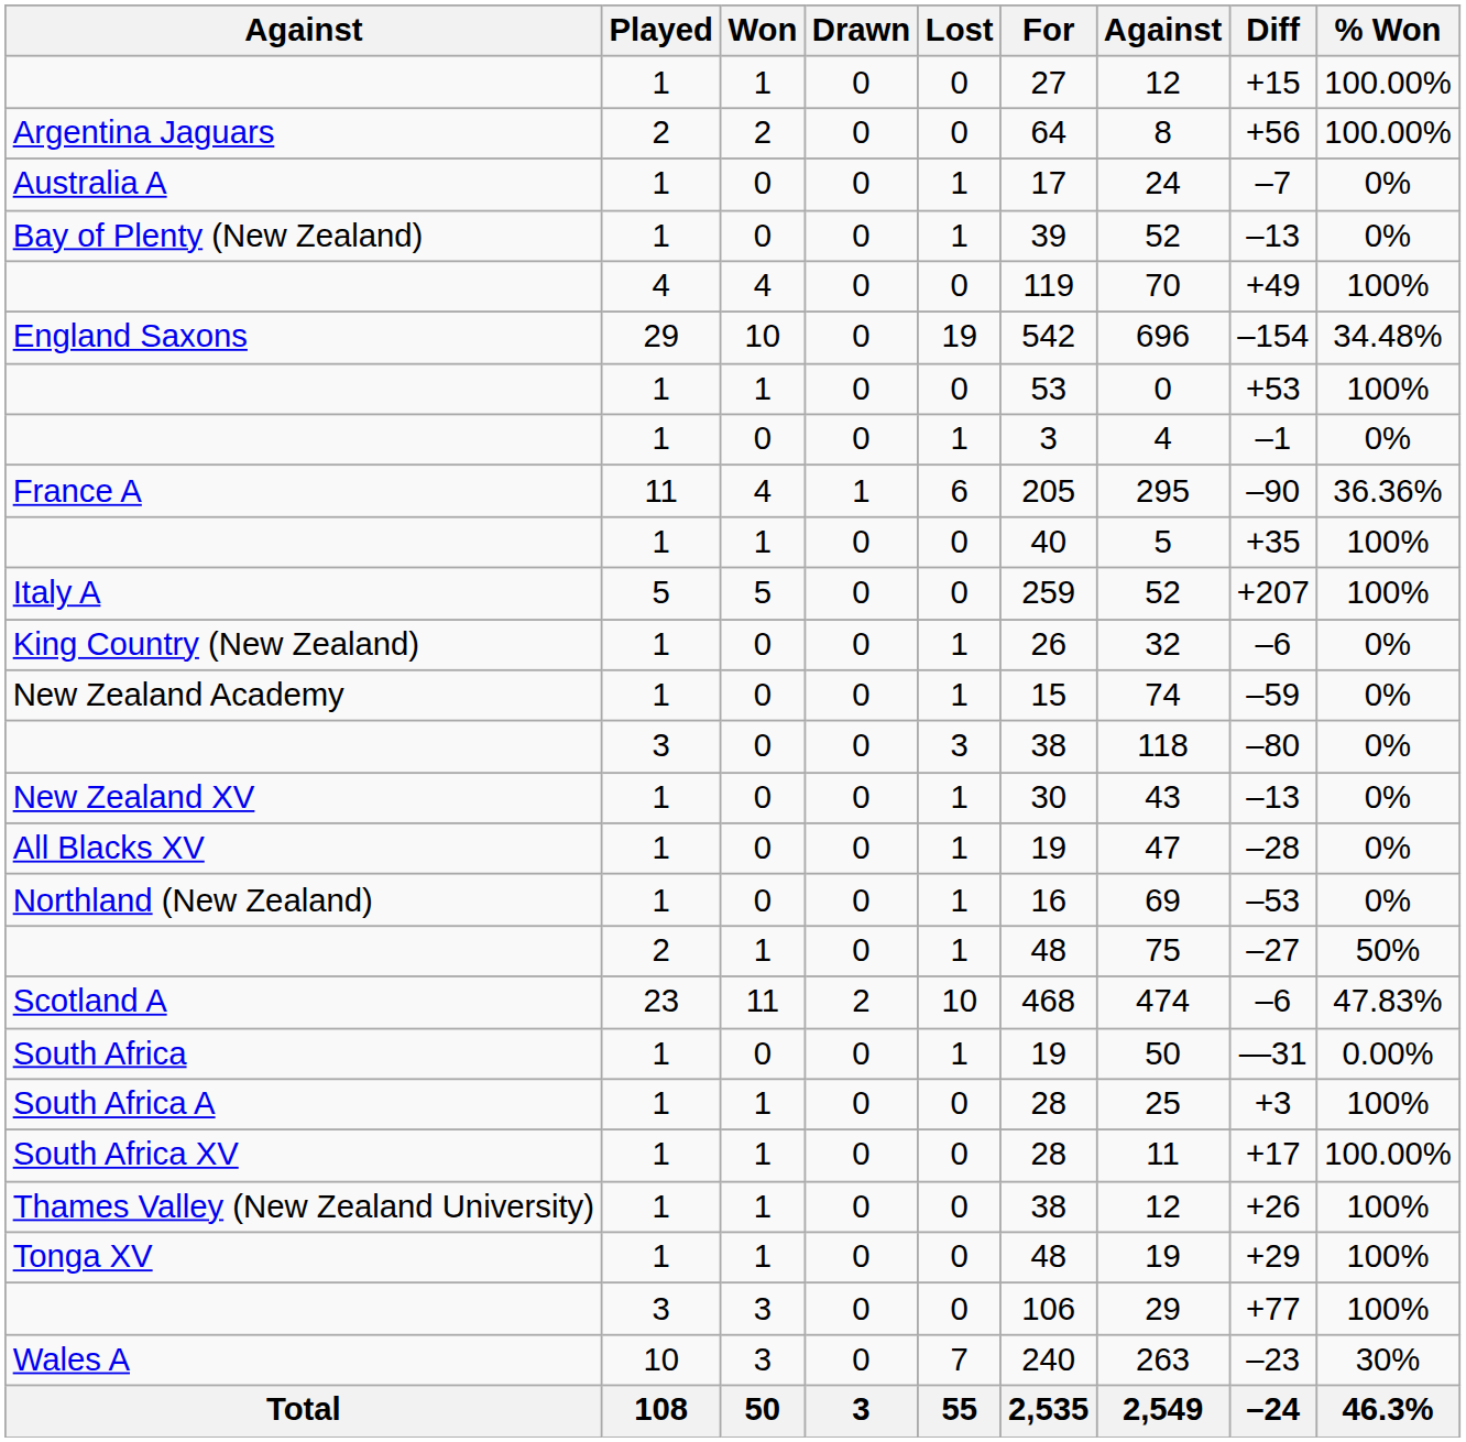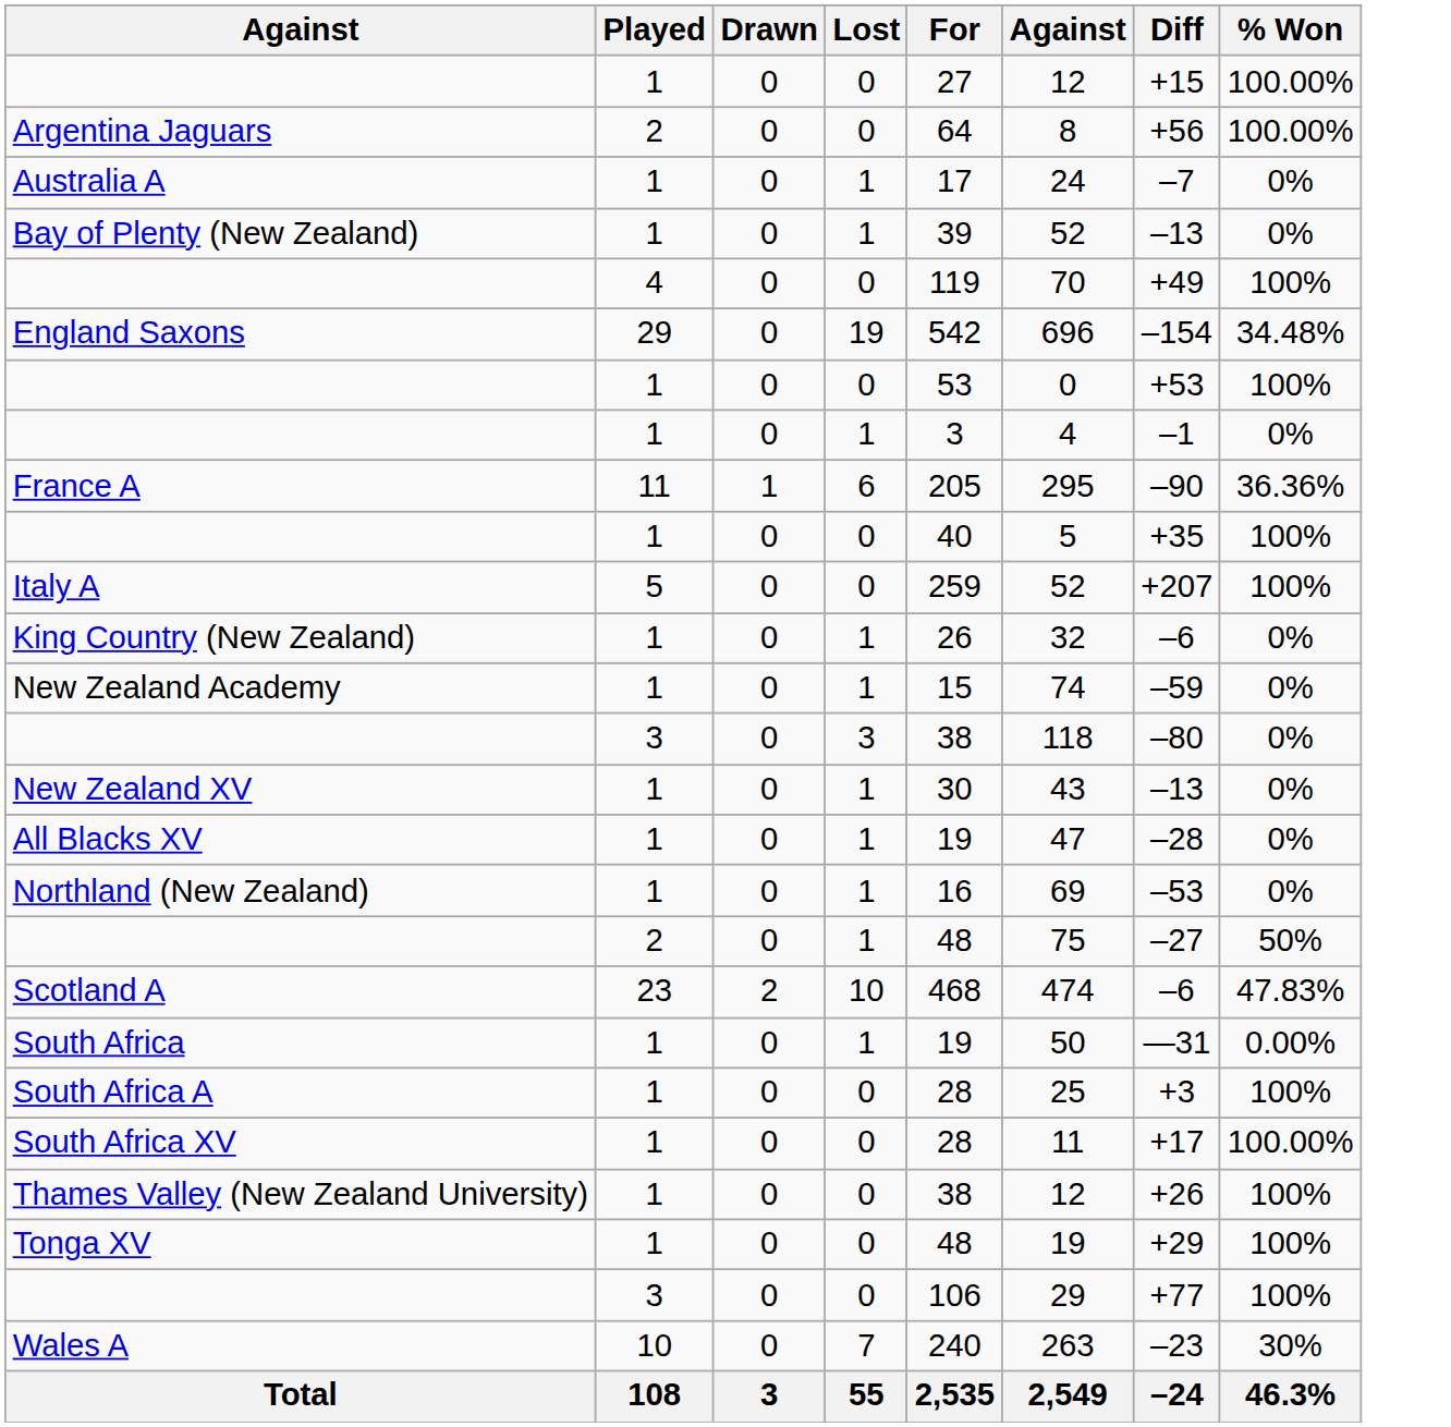- column: Won | 1 | 2 | 0 | 0 | 4 | 10 | 1 | 0 | 4 | 1 | 5 | 0 | 0 | 0 | 0 | 0 | 0 | 1 | 11 | 0 | 1 | 1 | 1 | 1 | 3 | 3 | 50
